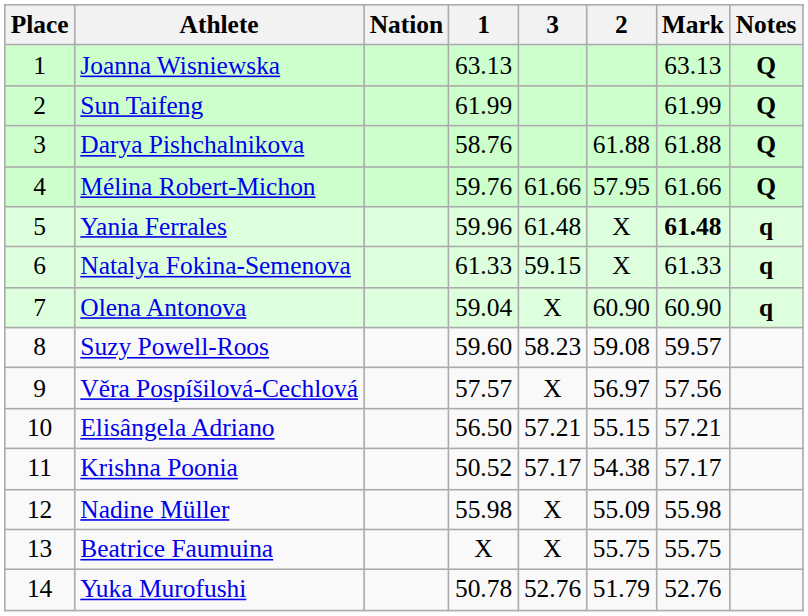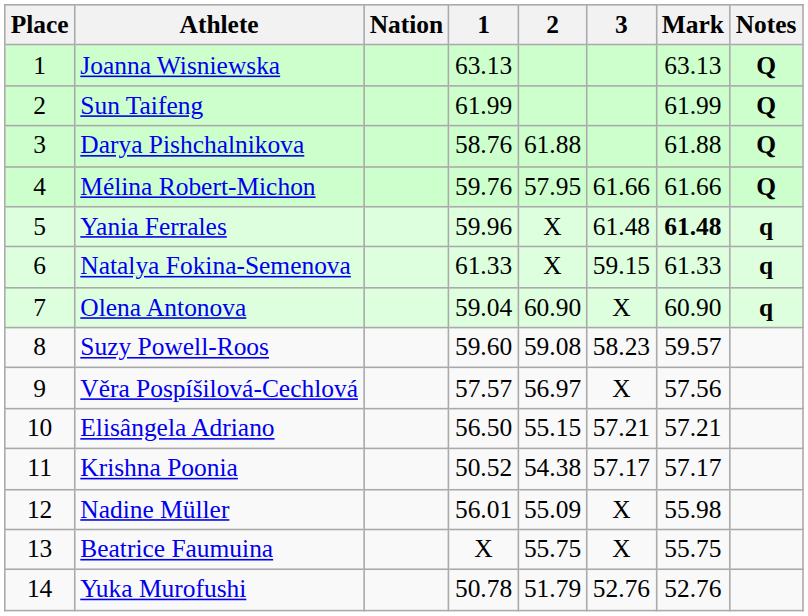columns swapped: 2 <-> 3
Nadine Müller | 1: 55.98 -> 56.01
